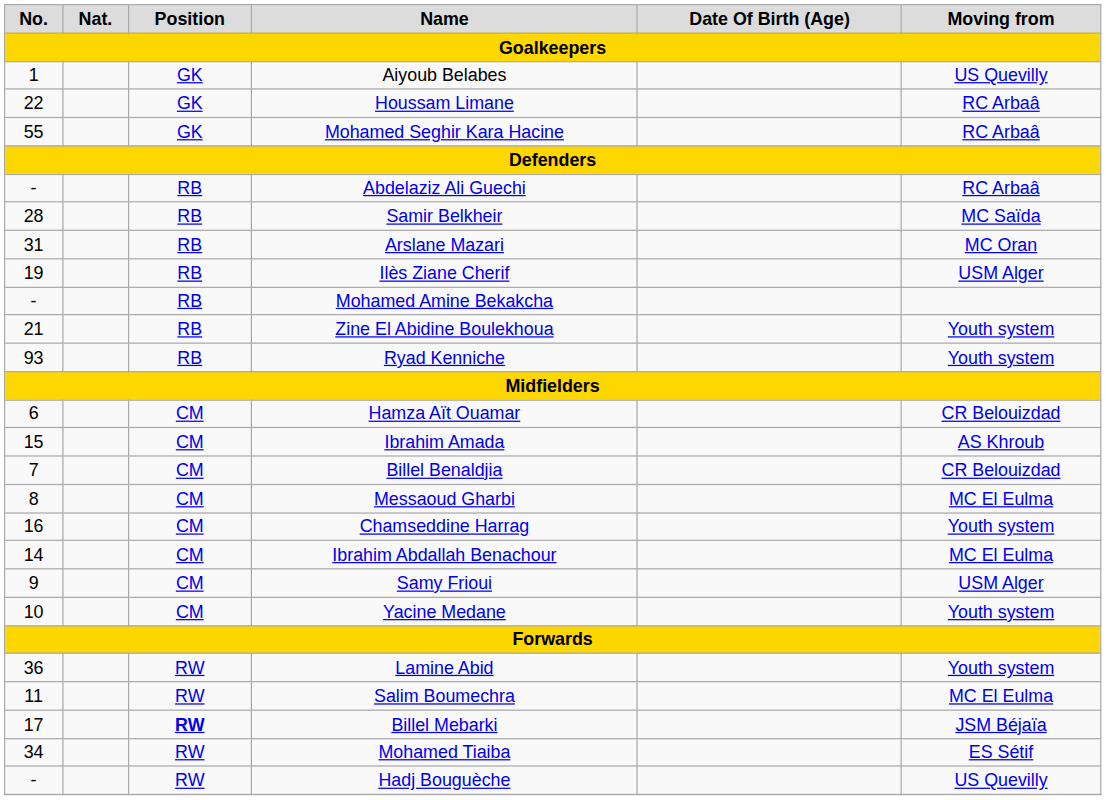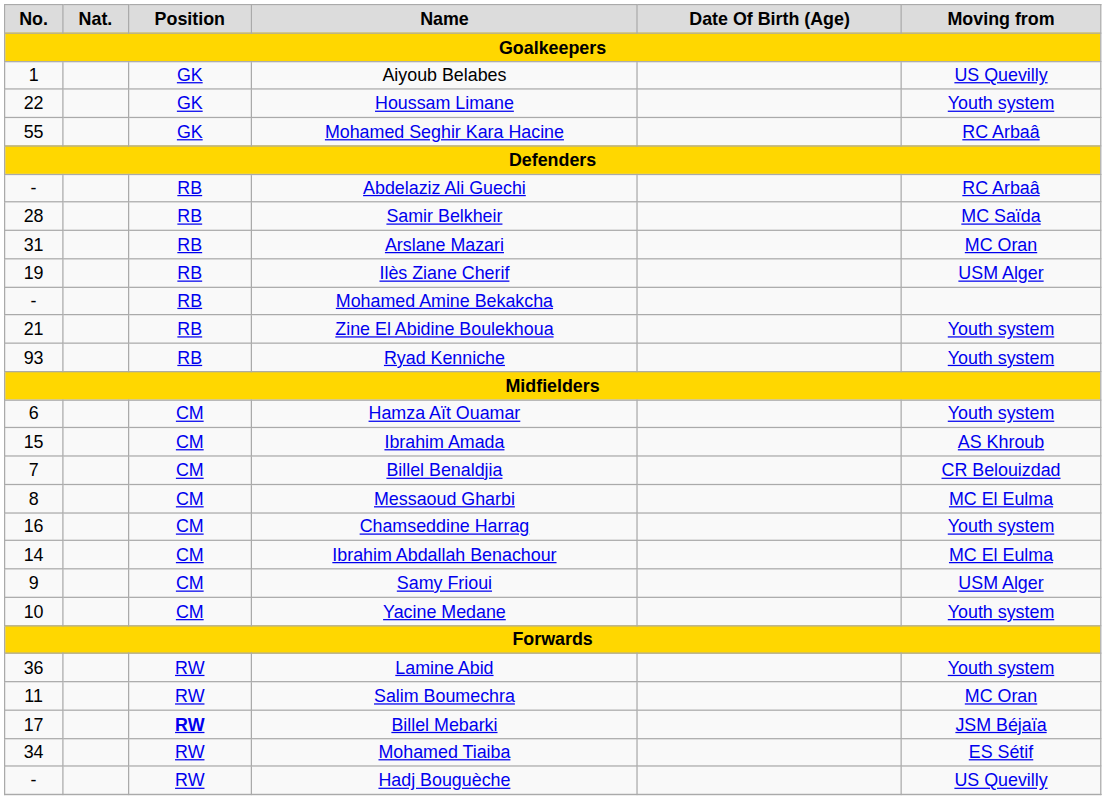Houssam Limane | Moving from: RC Arbaâ -> Youth system
Hamza Aït Ouamar | Moving from: CR Belouizdad -> Youth system
Salim Boumechra | Moving from: MC El Eulma -> MC Oran
